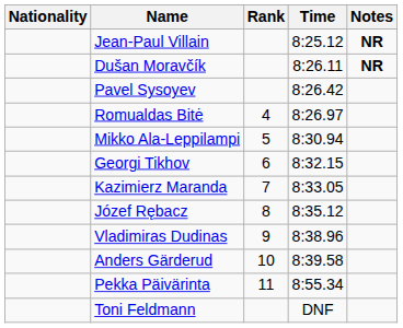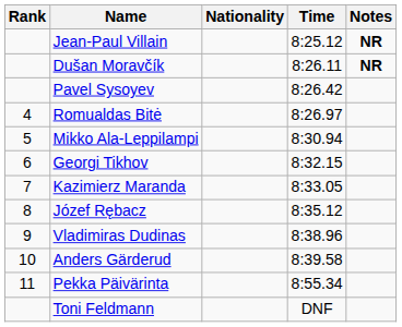columns swapped: Rank <-> Nationality
